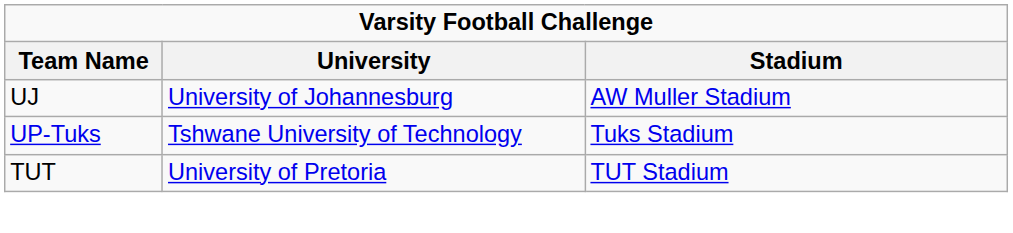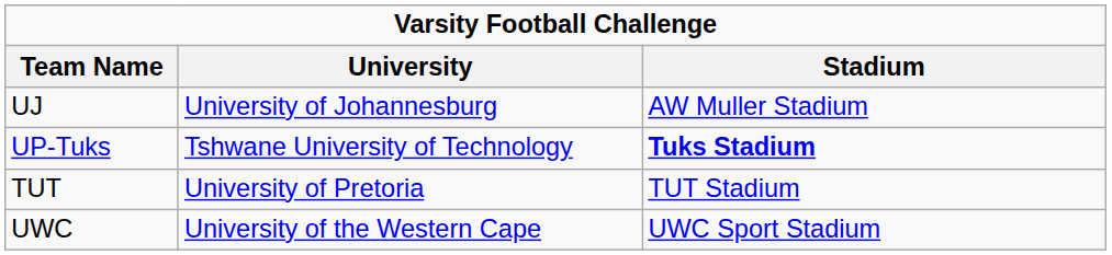UP-Tuks | Stadium: normal -> bold
+ row: UWC | University of the Western Cape | UWC Sport Stadium
